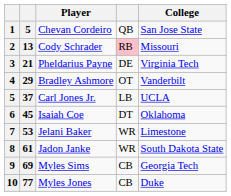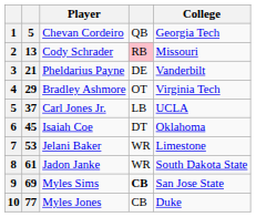Chevan Cordeiro | College: San Jose State -> Georgia Tech
Pheldarius Payne | College: Virginia Tech -> Vanderbilt
Bradley Ashmore | College: Vanderbilt -> Virginia Tech
Myles Sims | column 4: normal -> bold
Myles Sims | College: Georgia Tech -> San Jose State
